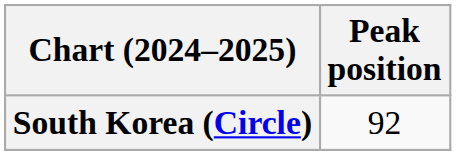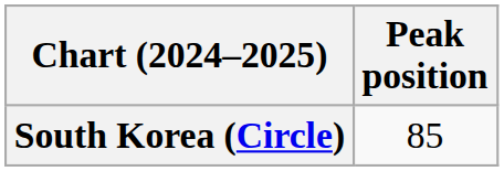South Korea (Circle) | Peak position: 92 -> 85
